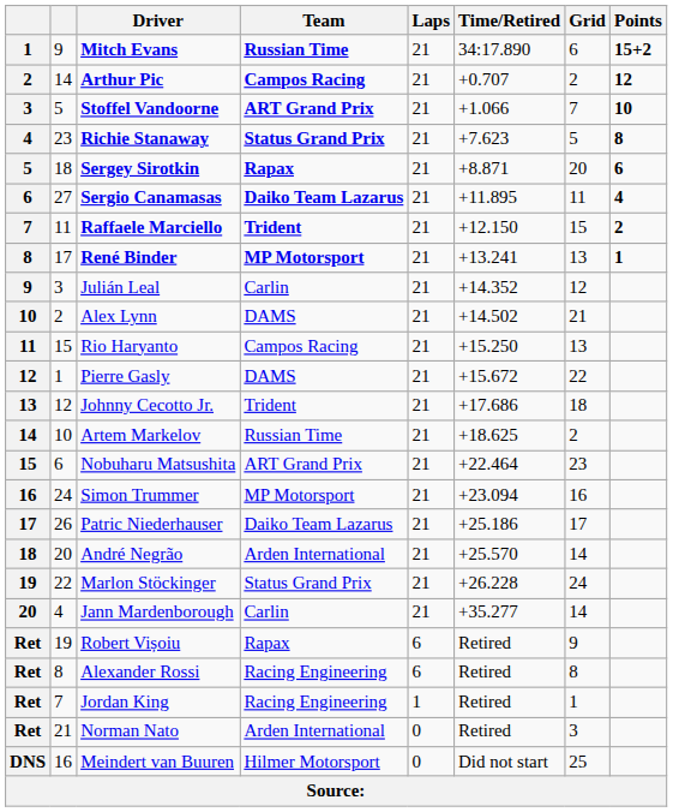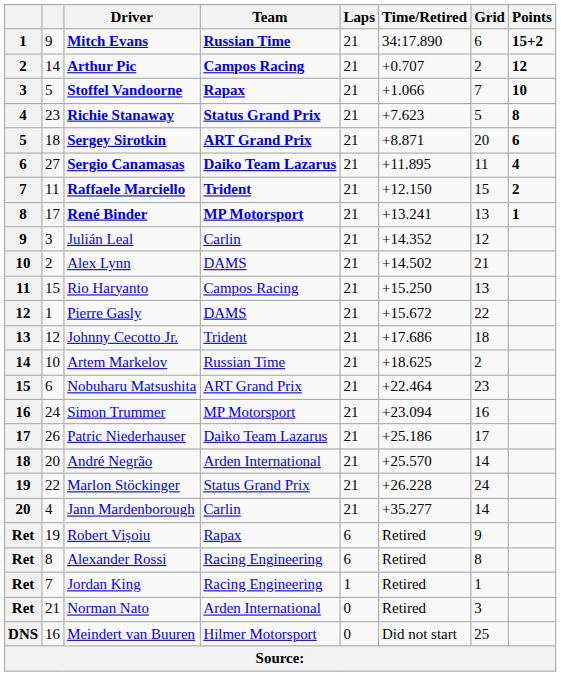Stoffel Vandoorne | Team: ART Grand Prix -> Rapax
Sergey Sirotkin | Team: Rapax -> ART Grand Prix
